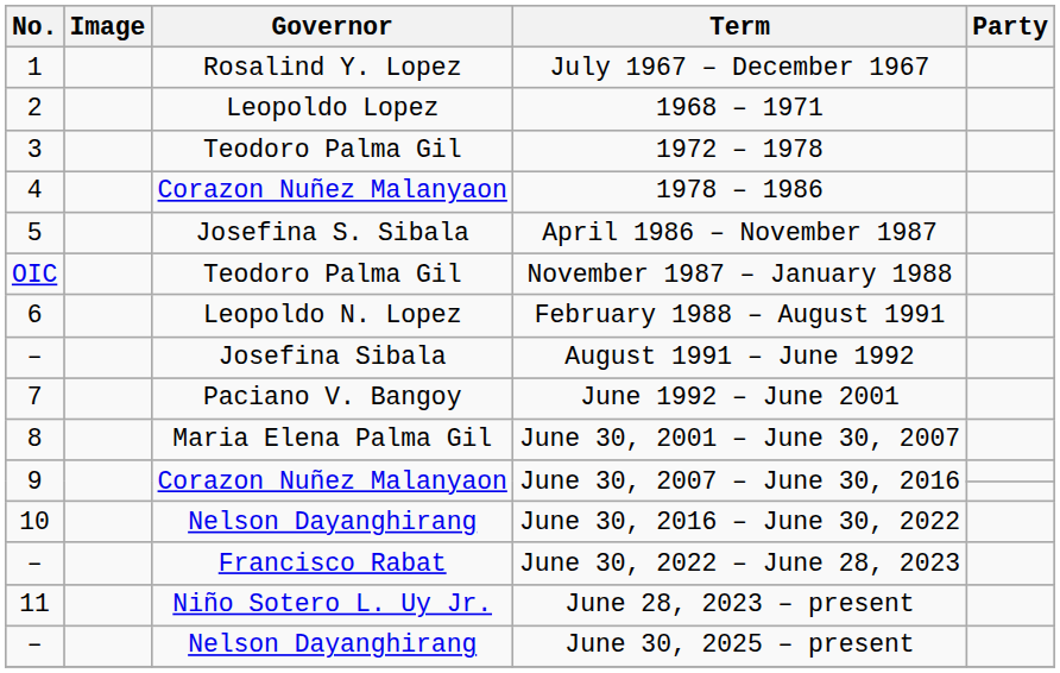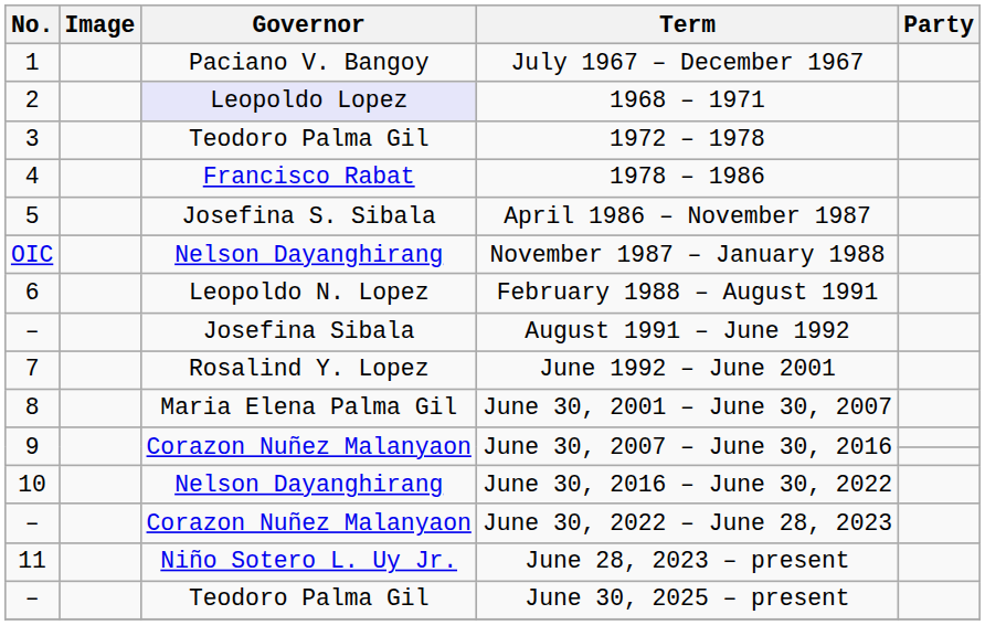July 1967 – December 1967 | Governor: Rosalind Y. Lopez -> Paciano V. Bangoy
1968 – 1971 | Governor: no background -> lavender background
1978 – 1986 | Governor: Corazon Nuñez Malanyaon -> Francisco Rabat
November 1987 – January 1988 | Governor: Teodoro Palma Gil -> Nelson Dayanghirang
June 1992 – June 2001 | Governor: Paciano V. Bangoy -> Rosalind Y. Lopez
June 30, 2022 – June 28, 2023 | Governor: Francisco Rabat -> Corazon Nuñez Malanyaon
June 30, 2025 – present | Governor: Nelson Dayanghirang -> Teodoro Palma Gil
